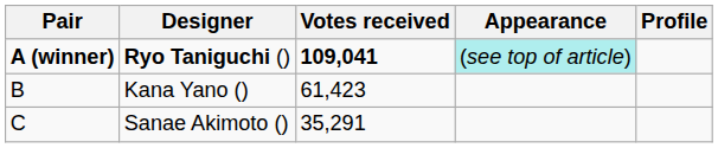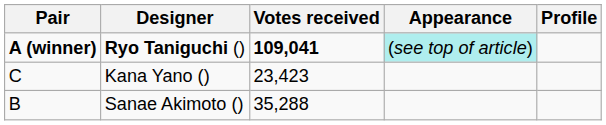Kana Yano () | Pair: B -> C
Kana Yano () | Votes received: 61,423 -> 23,423
Sanae Akimoto () | Pair: C -> B
Sanae Akimoto () | Votes received: 35,291 -> 35,288
